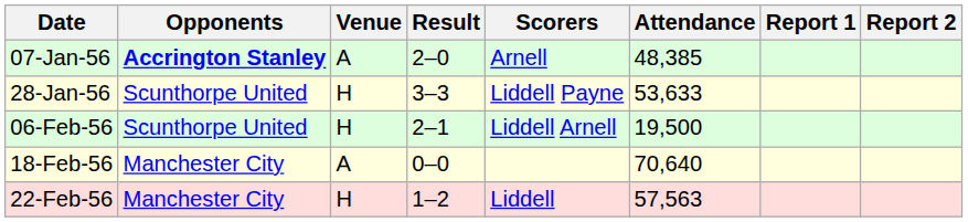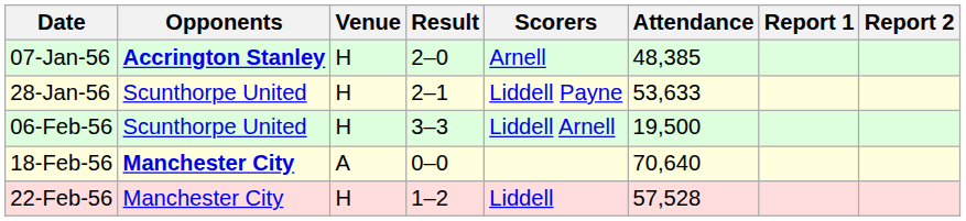07-Jan-56 | Venue: A -> H
28-Jan-56 | Result: 3–3 -> 2–1
06-Feb-56 | Result: 2–1 -> 3–3
18-Feb-56 | Opponents: normal -> bold
22-Feb-56 | Attendance: 57,563 -> 57,528
